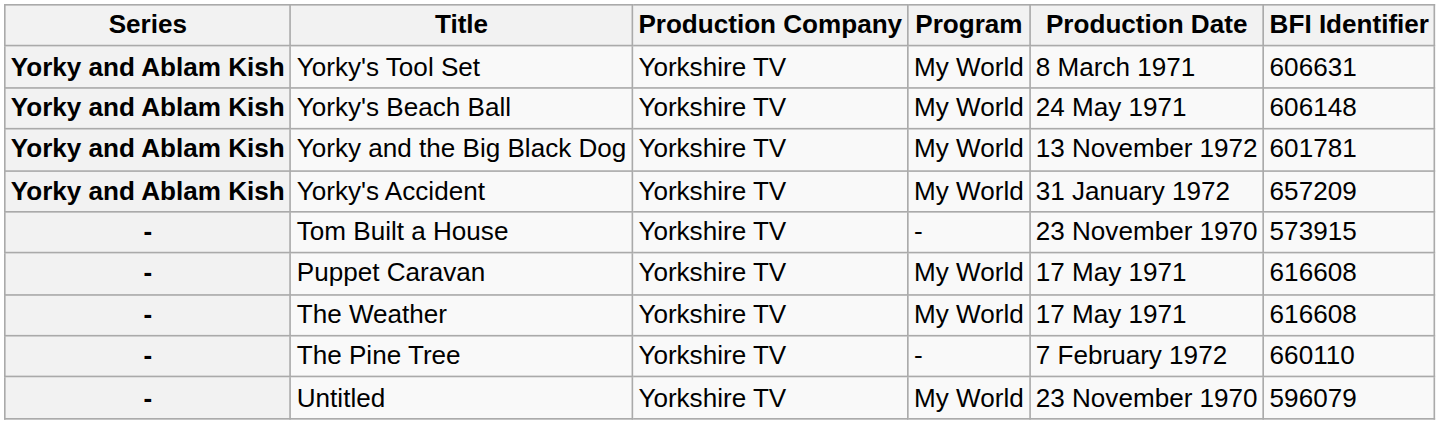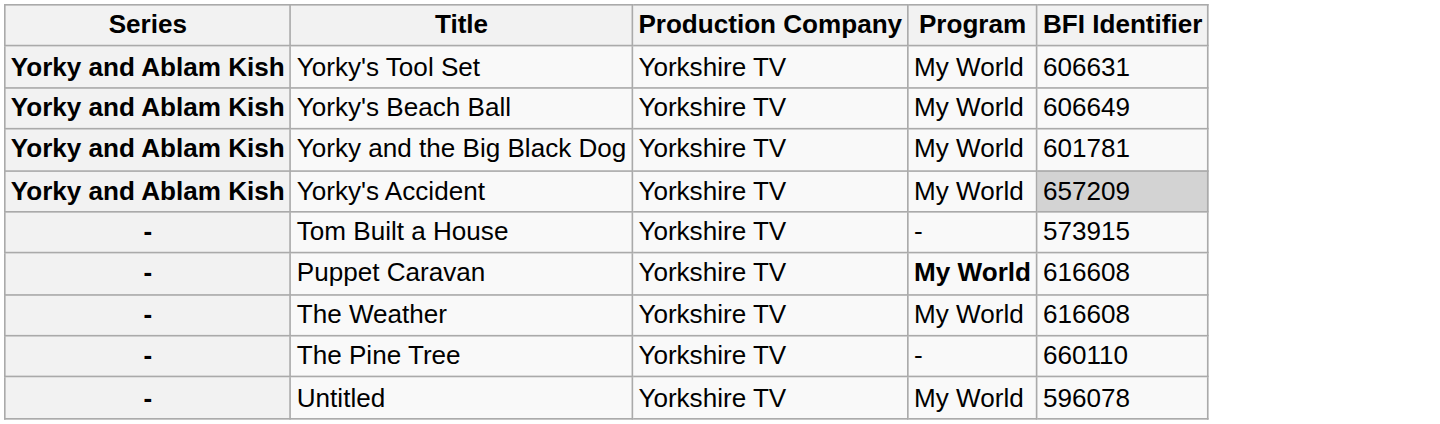- column: Production Date | 8 March 1971 | 24 May 1971 | 13 November 1972 | 31 January 1972 | 23 November 1970 | 17 May 1971 | 17 May 1971 | 7 February 1972 | 23 November 1970
Yorky's Beach Ball | BFI Identifier: 606148 -> 606649
Yorky's Accident | BFI Identifier: no background -> lightgrey background
Puppet Caravan | Program: normal -> bold
Untitled | BFI Identifier: 596079 -> 596078
